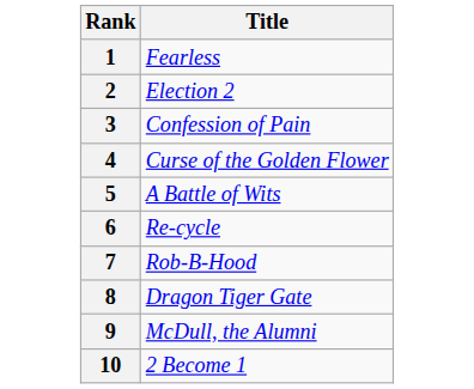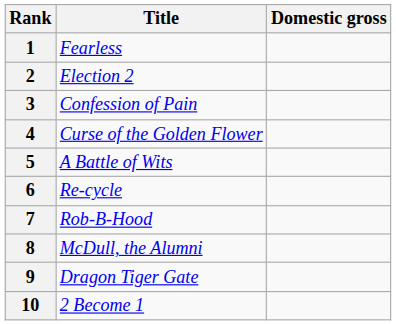+ column: Domestic gross
8 | Title: Dragon Tiger Gate -> McDull, the Alumni
9 | Title: McDull, the Alumni -> Dragon Tiger Gate
